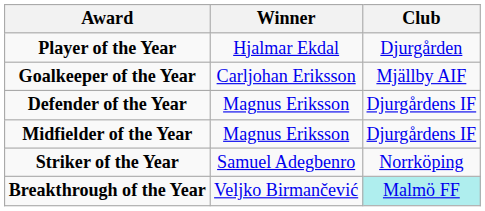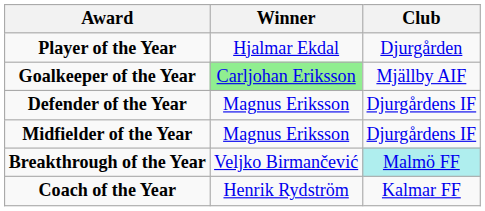Goalkeeper of the Year | Winner: no background -> lightgreen background
- row: Striker of the Year | Samuel Adegbenro | Norrköping
+ row: Coach of the Year | Henrik Rydström | Kalmar FF
